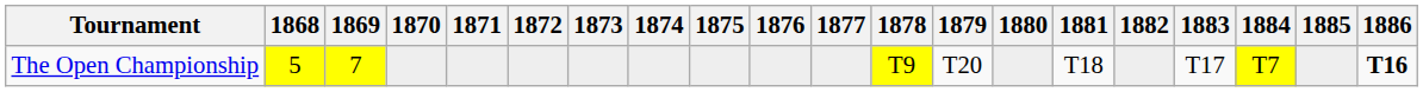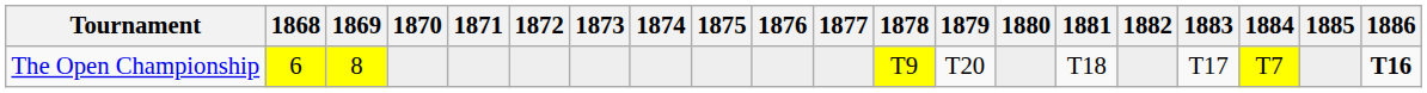The Open Championship | 1868: 5 -> 6
The Open Championship | 1869: 7 -> 8
